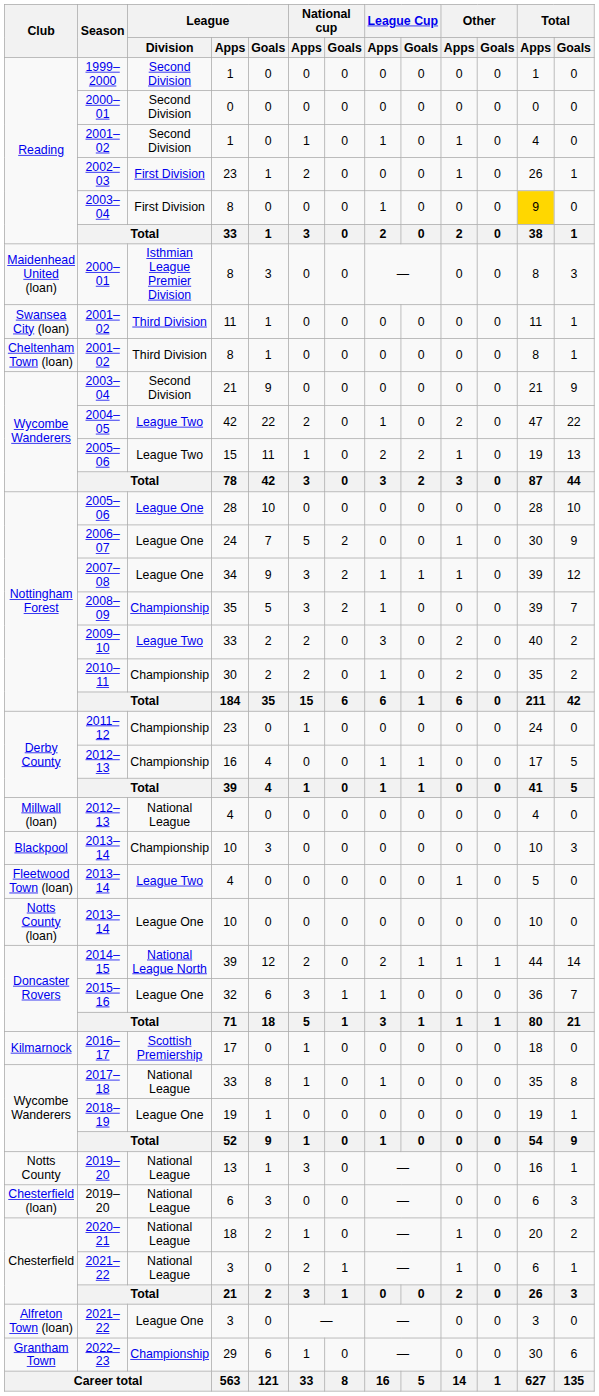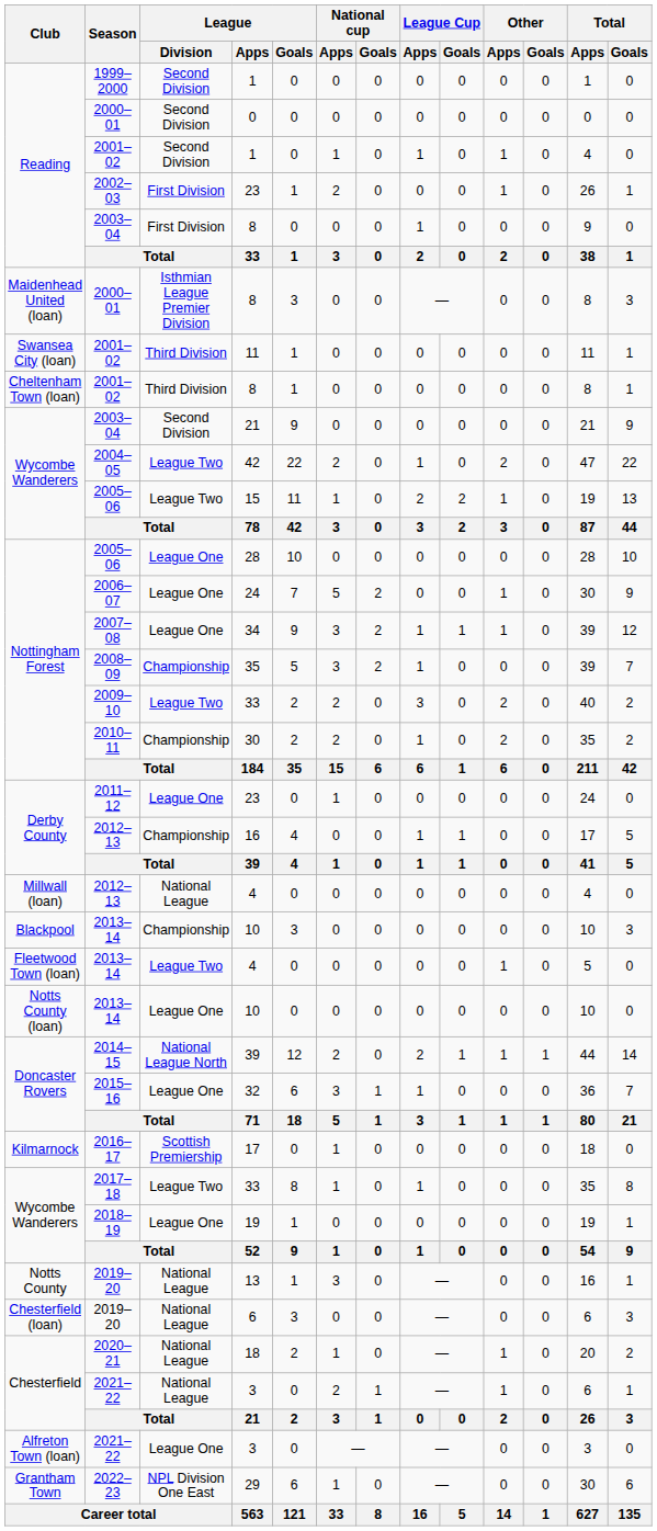Reading / 8 | Total / Apps: gold background -> no background
Derby County / 23 | League / Division: Championship -> League One
Wycombe Wanderers / 33 | League / Division: National League -> League Two
29 | League / Division: Championship -> NPL Division One East
